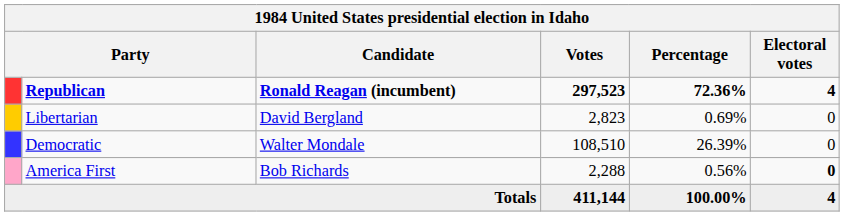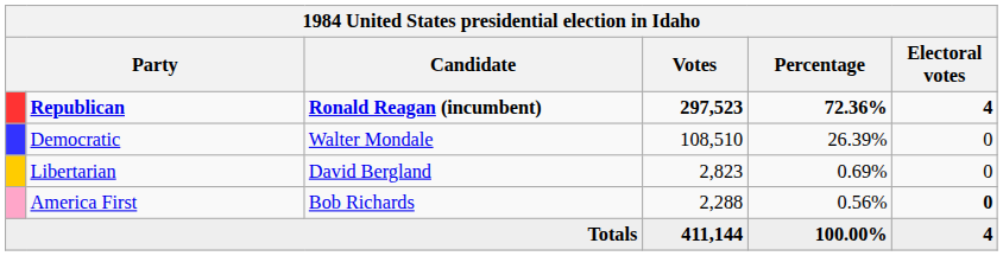rows swapped: Democratic <-> Libertarian
